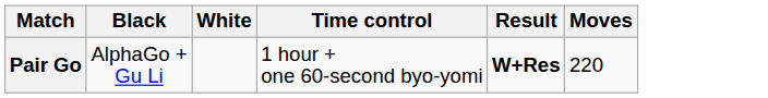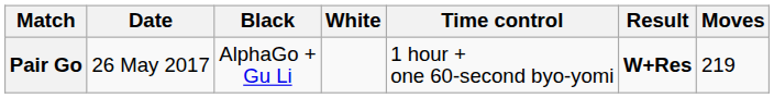+ column: Date | 26 May 2017
Pair Go | Moves: 220 -> 219
